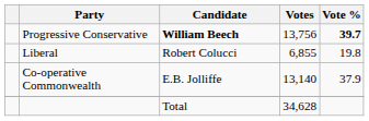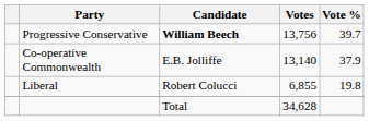Progressive Conservative | Vote %: bold -> normal
rows swapped: Co-operative Commonwealth <-> Liberal
